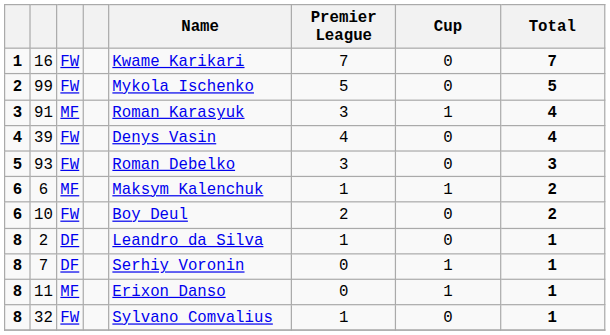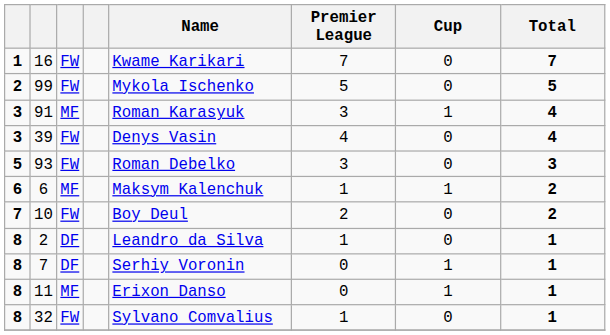39 | column 1: 4 -> 3
10 | column 1: 6 -> 7
